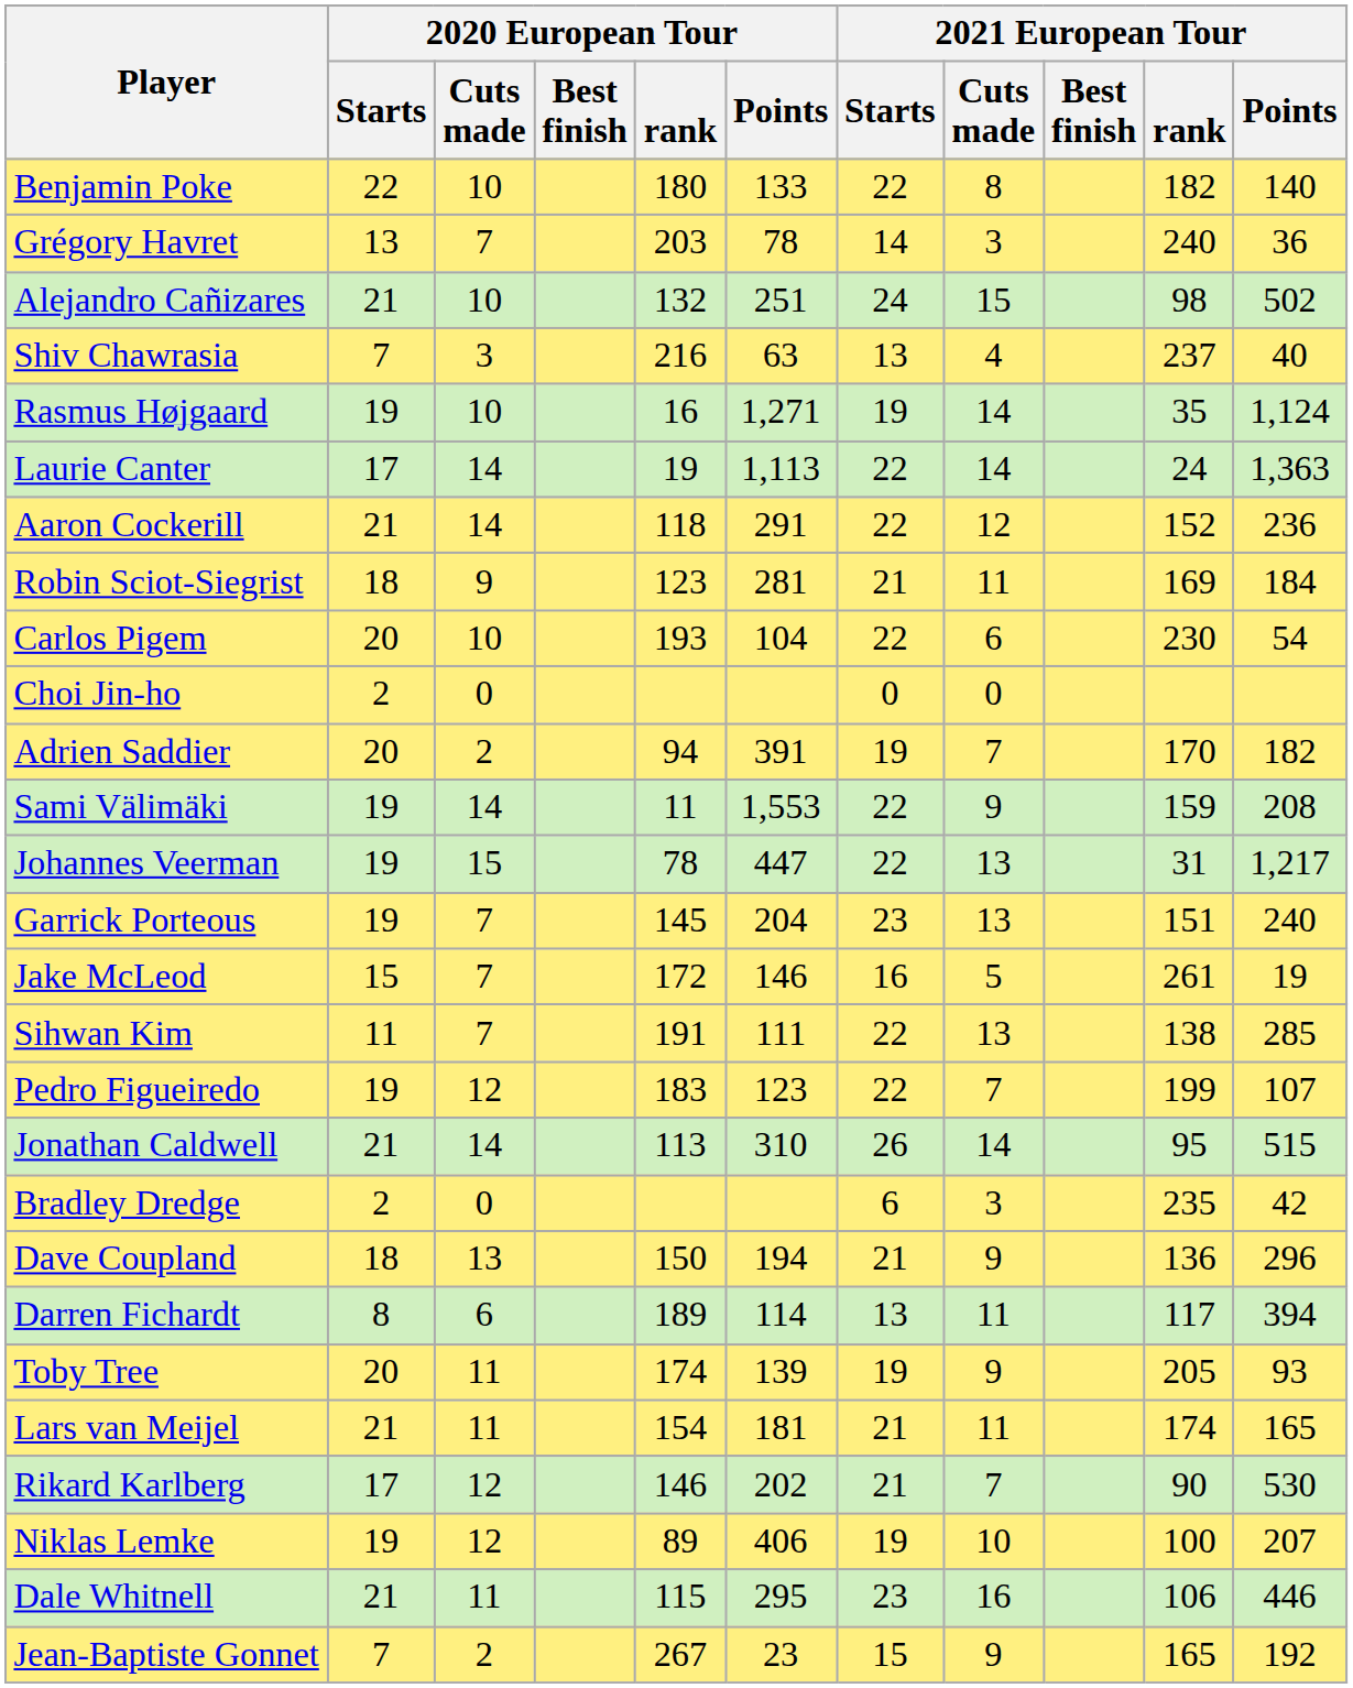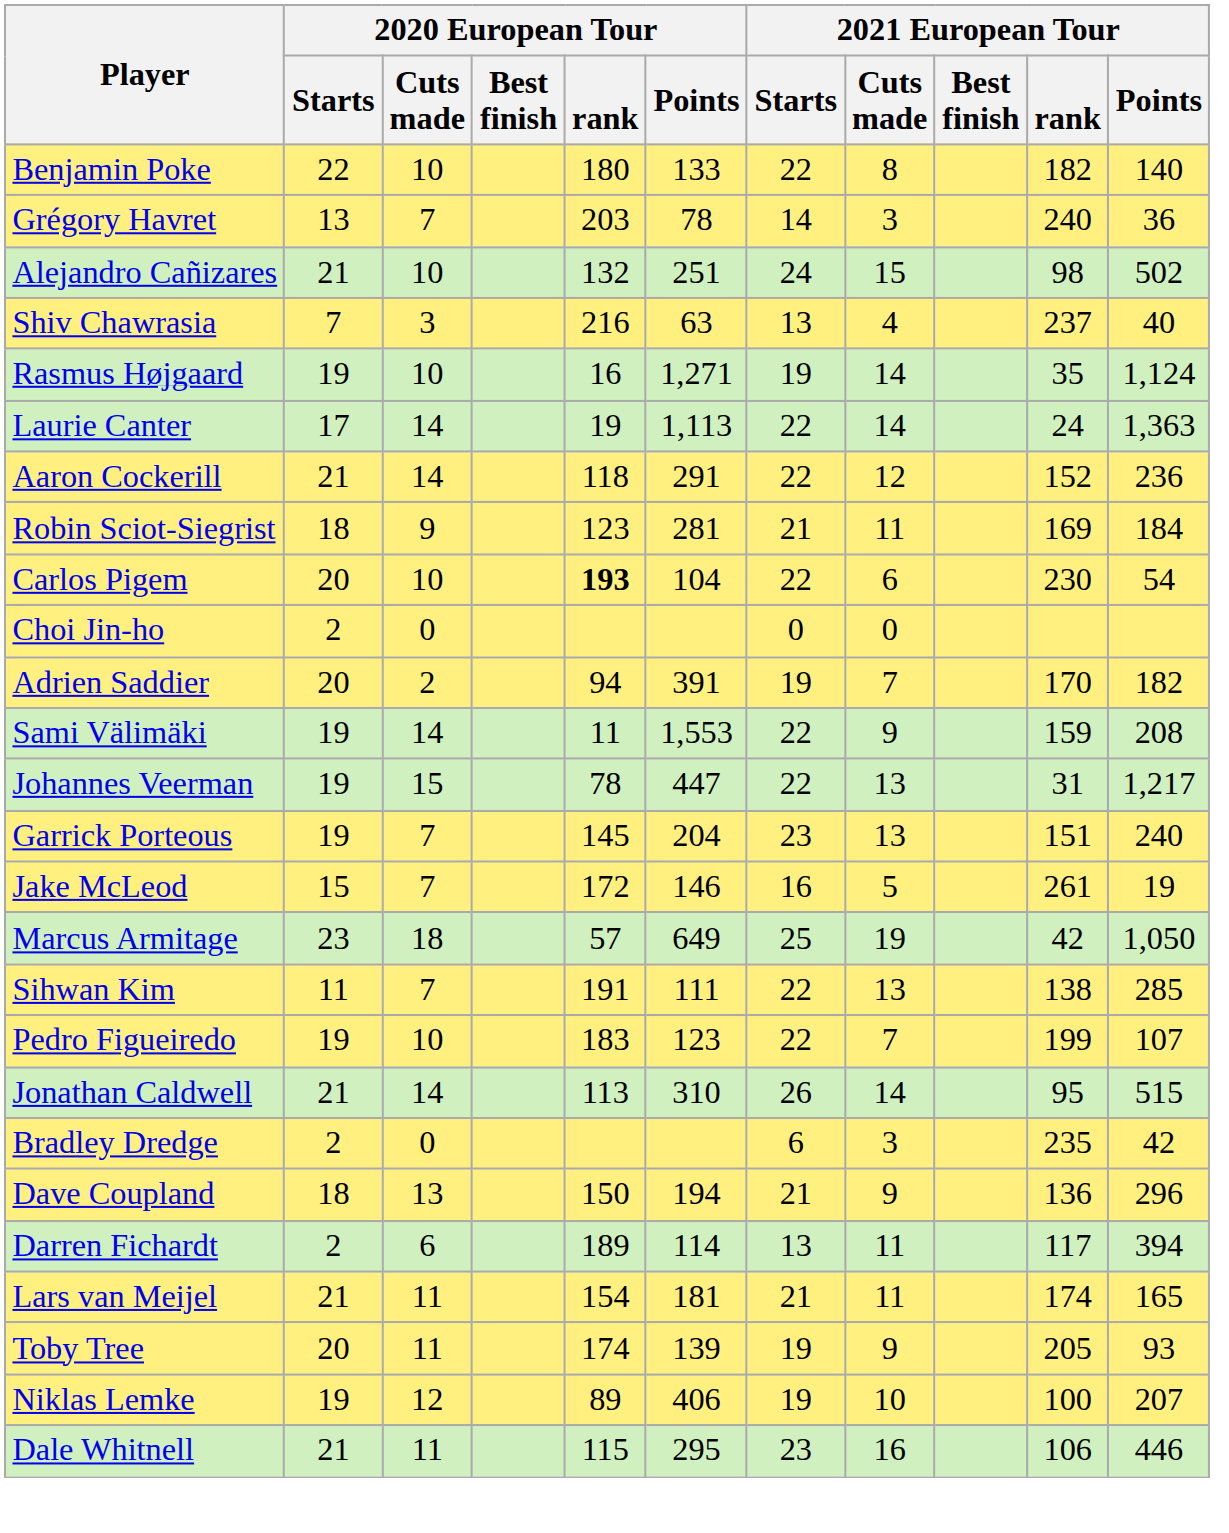Carlos Pigem | 2020 European Tour / rank: normal -> bold
+ row: Marcus Armitage | 23 | 18 | 57 | 649 | 25 | 19 | 42 | 1,050
Pedro Figueiredo | 2020 European Tour / Cuts made: 12 -> 10
Darren Fichardt | 2020 European Tour / Starts: 8 -> 2
rows swapped: Lars van Meijel <-> Toby Tree
- row: Rikard Karlberg | 17 | 12 | 146 | 202 | 21 | 7 | 90 | 530
- row: Jean-Baptiste Gonnet | 7 | 2 | 267 | 23 | 15 | 9 | 165 | 192
